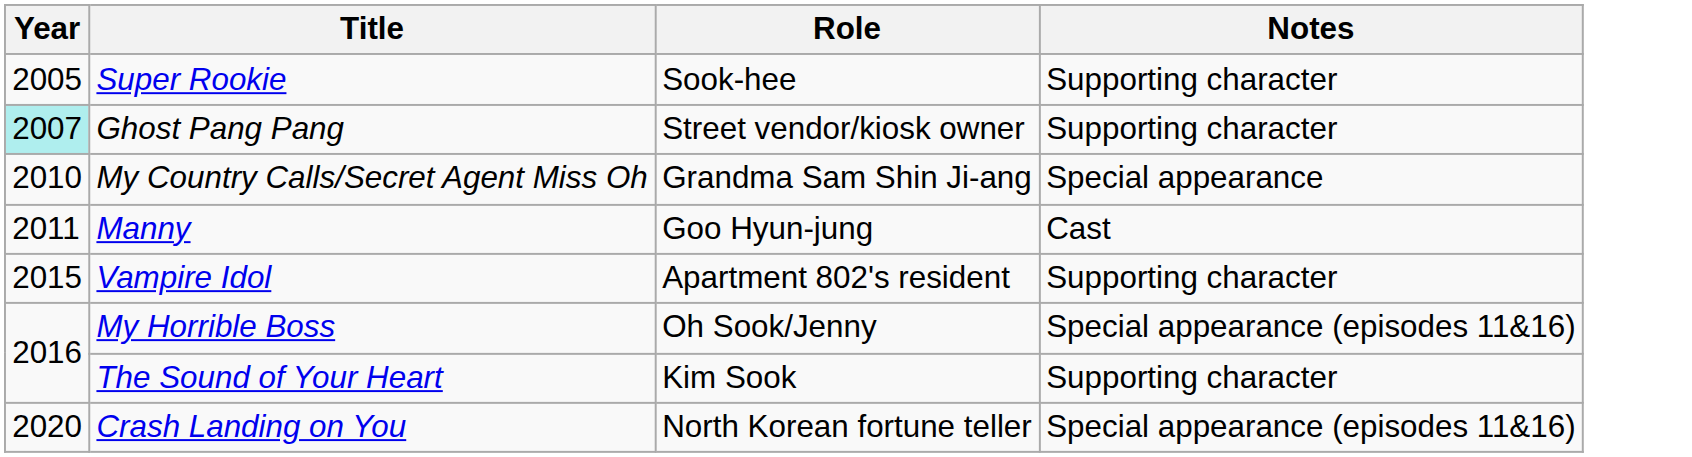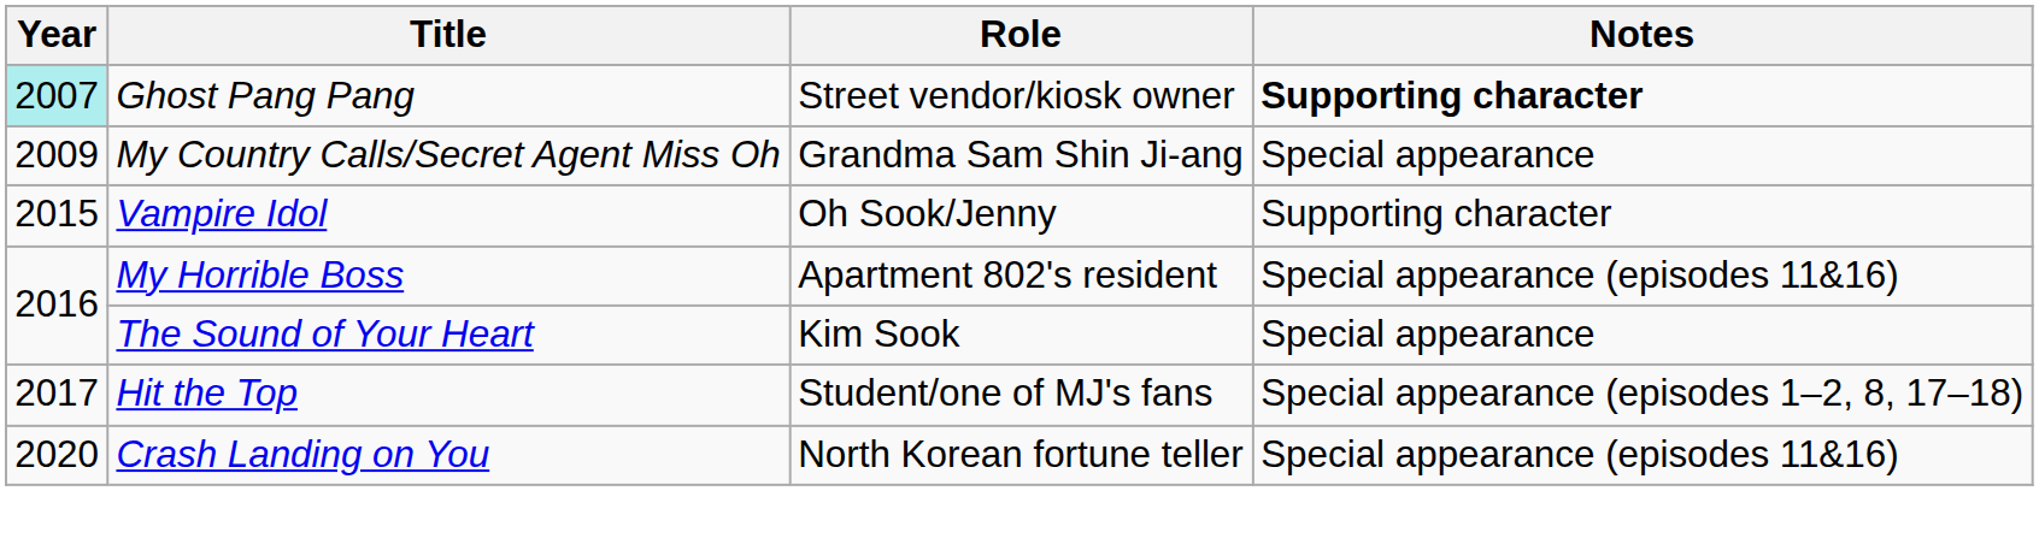- row: 2005 | Super Rookie | Sook-hee | Supporting character
Ghost Pang Pang | Notes: normal -> bold
My Country Calls/Secret Agent Miss Oh | Year: 2010 -> 2009
- row: 2011 | Manny | Goo Hyun-jung | Cast
Vampire Idol | Role: Apartment 802's resident -> Oh Sook/Jenny
My Horrible Boss | Role: Oh Sook/Jenny -> Apartment 802's resident
The Sound of Your Heart | Notes: Supporting character -> Special appearance
+ row: 2017 | Hit the Top | Student/one of MJ's fans | Special appearance (episodes 1–2, 8, 17–18)
